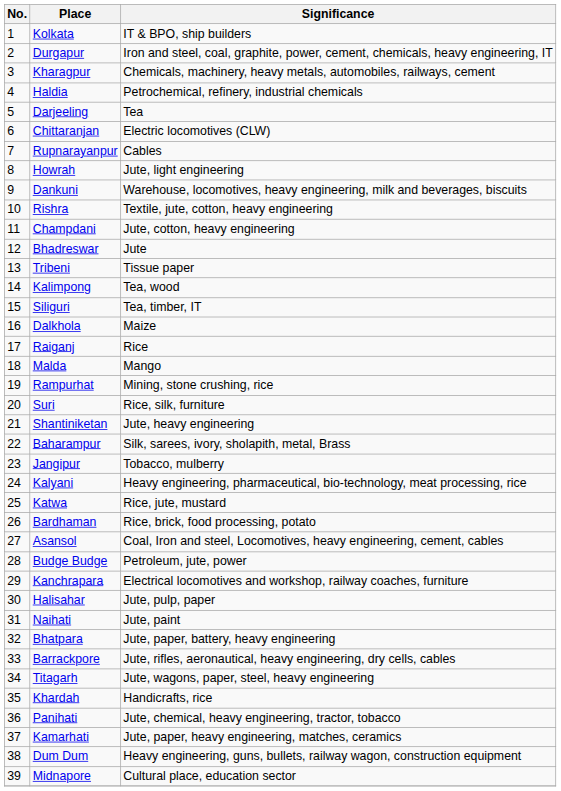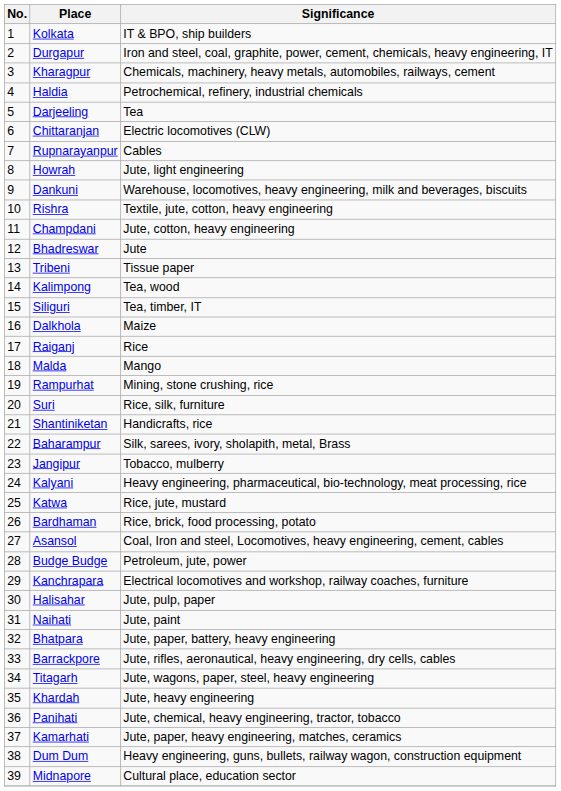Shantiniketan | Significance: Jute, heavy engineering -> Handicrafts, rice
Khardah | Significance: Handicrafts, rice -> Jute, heavy engineering
